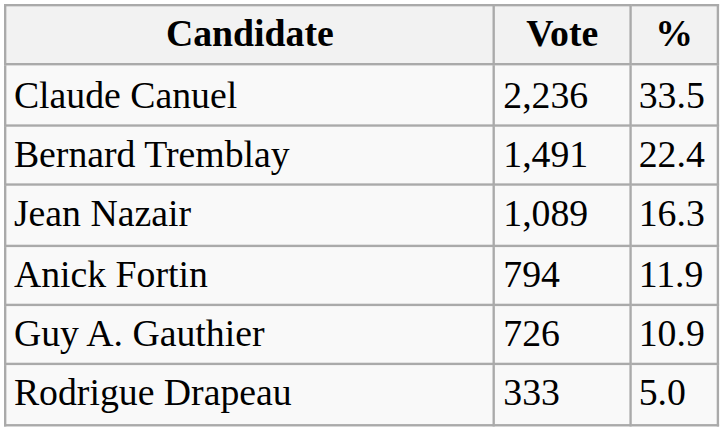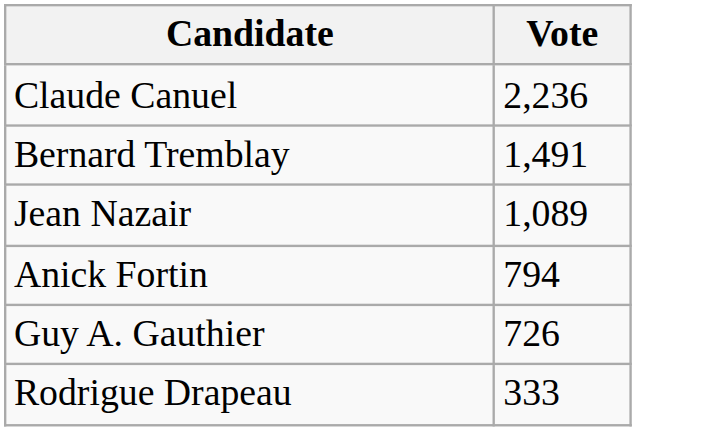- column: % | 33.5 | 22.4 | 16.3 | 11.9 | 10.9 | 5.0
